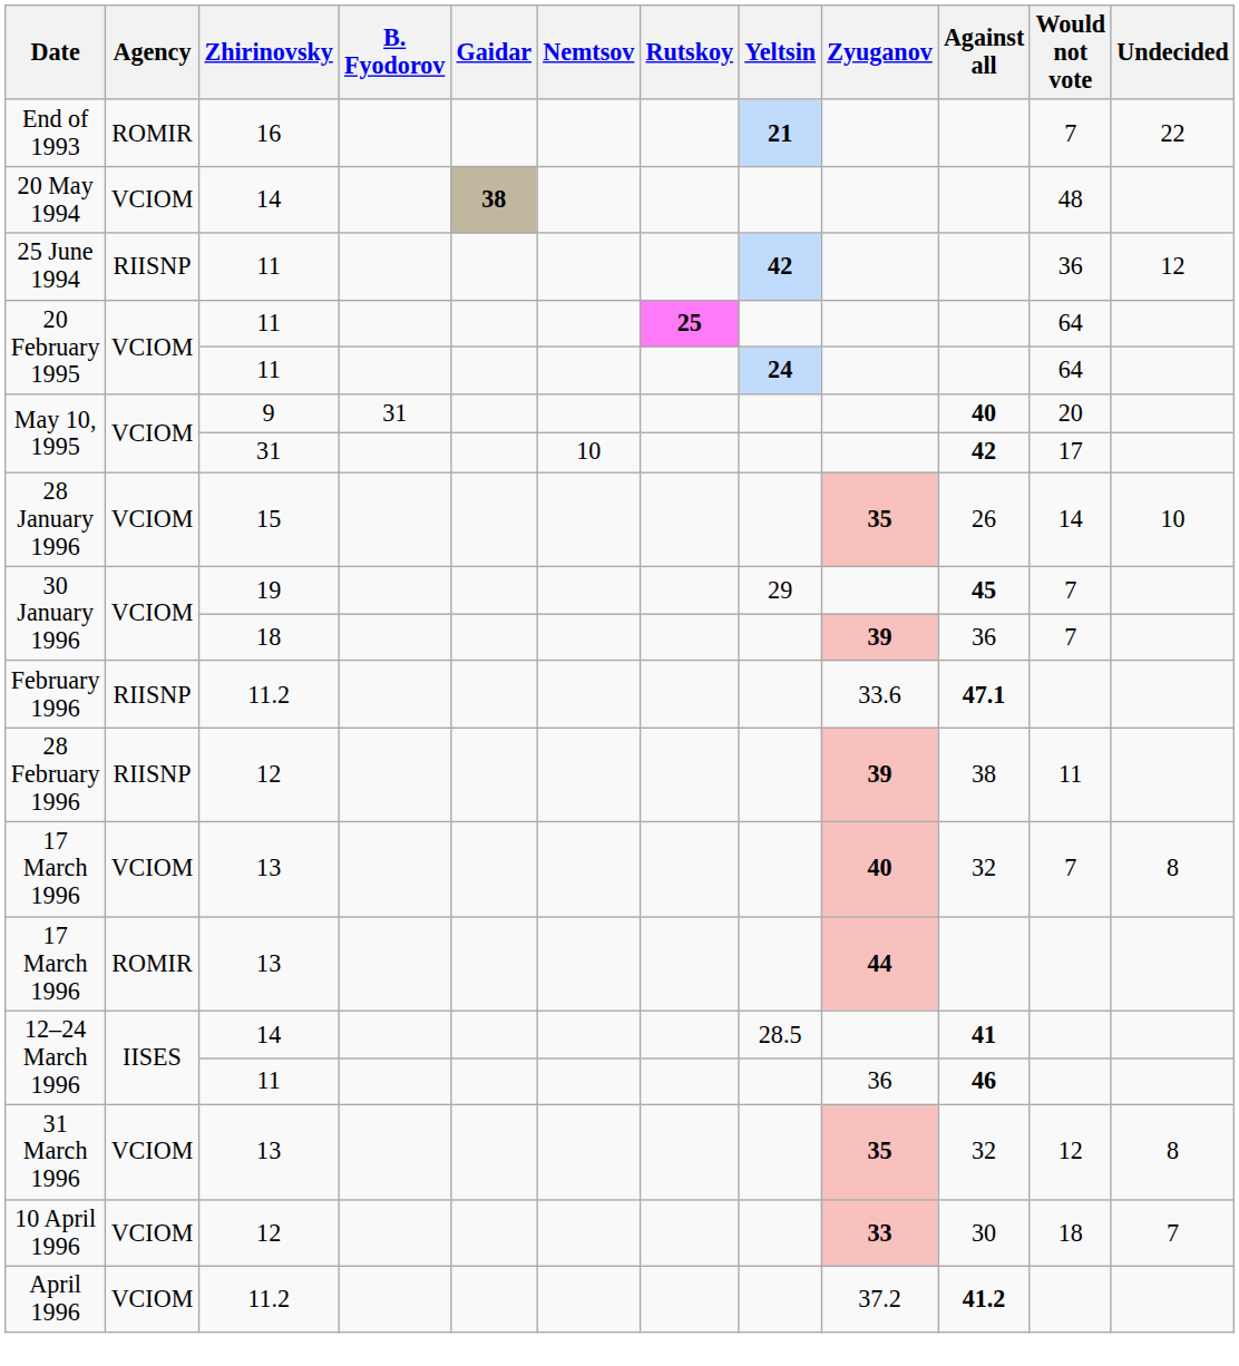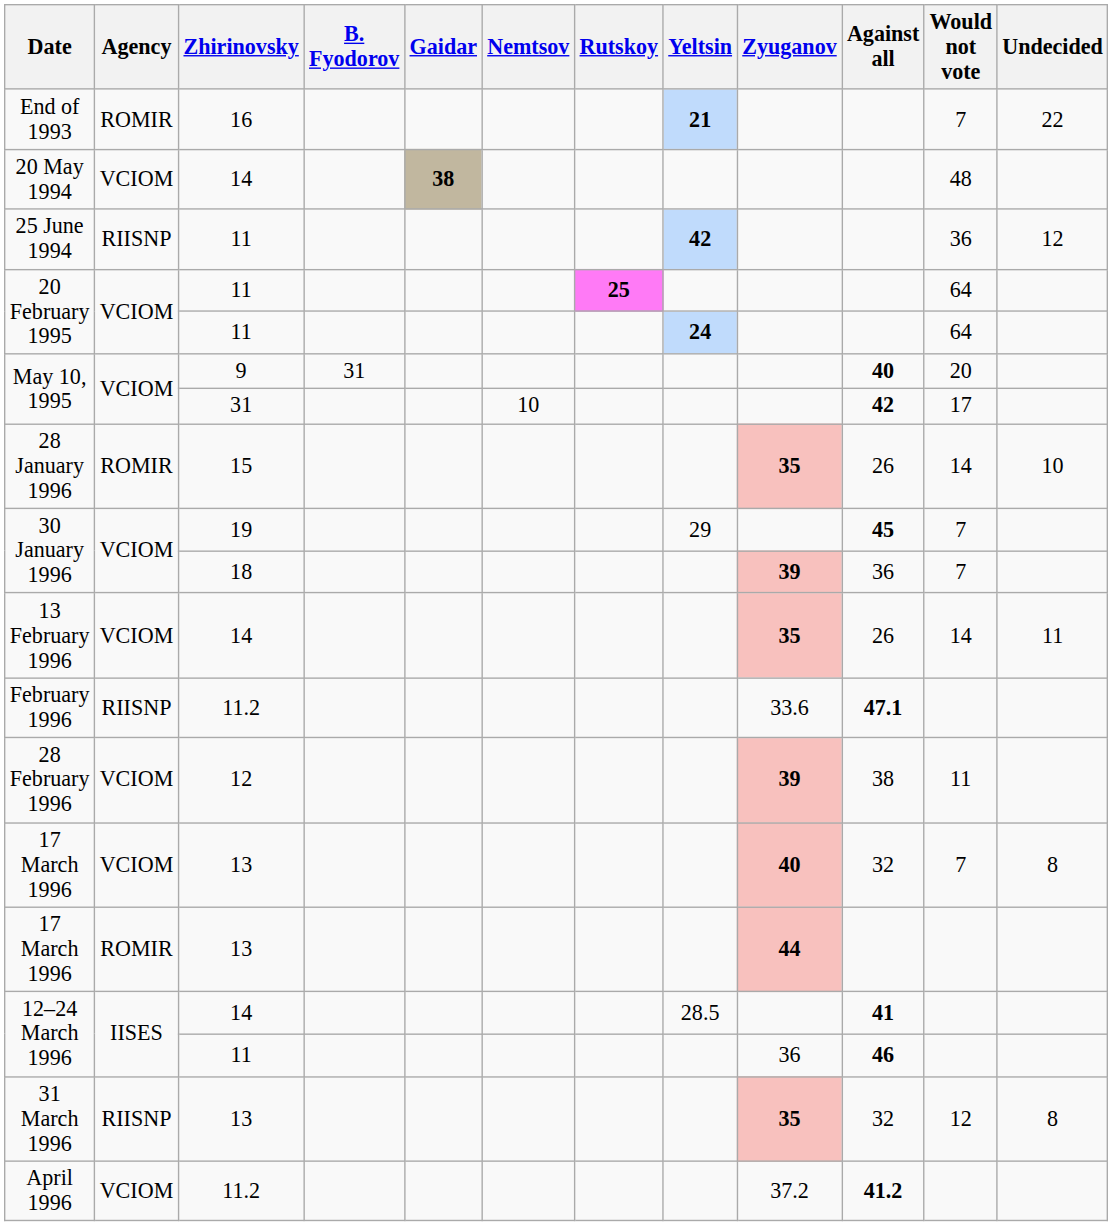28 January 1996 | Agency: VCIOM -> ROMIR
+ row: 13 February 1996 | VCIOM | 14 | 35 | 26 | 14 | 11
28 February 1996 | Agency: RIISNP -> VCIOM
31 March 1996 | Agency: VCIOM -> RIISNP
- row: 10 April 1996 | VCIOM | 12 | 33 | 30 | 18 | 7
